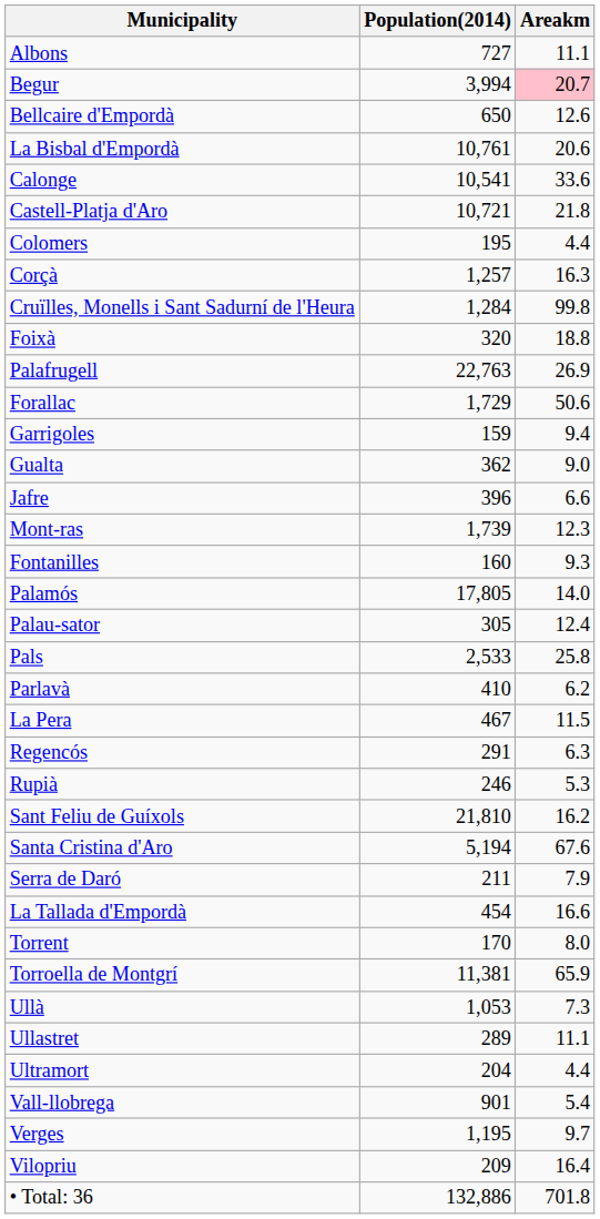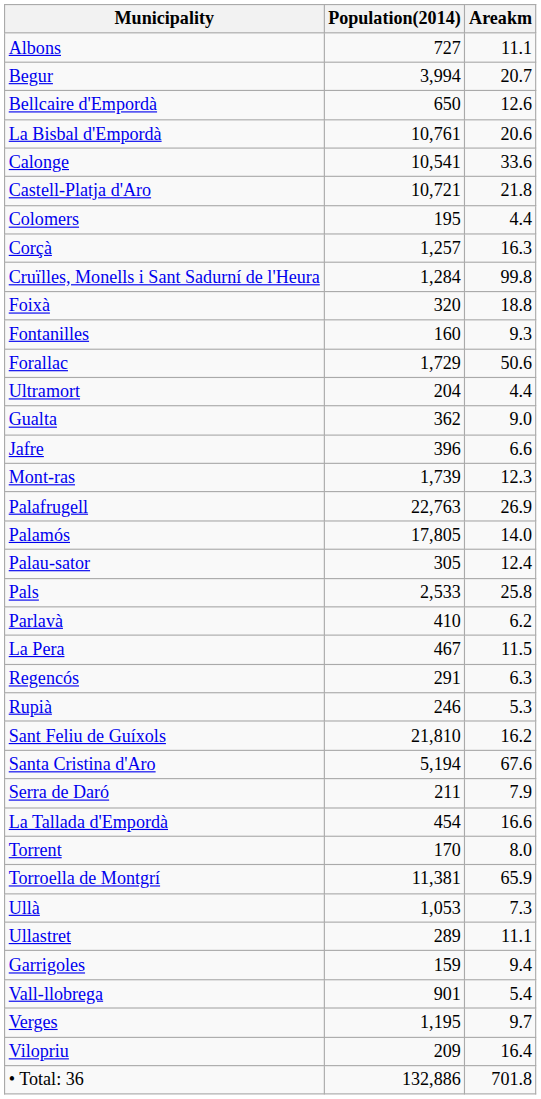Begur | Areakm: pink background -> no background
rows swapped: Fontanilles <-> Palafrugell
rows swapped: Garrigoles <-> Ultramort
